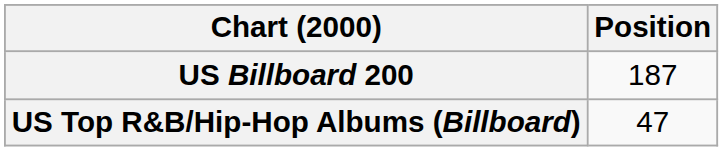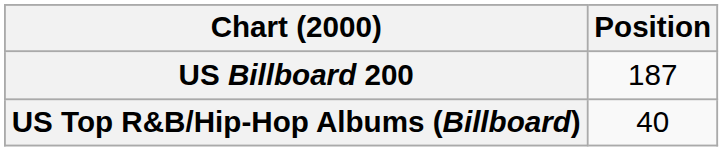US Top R&B/Hip-Hop Albums (Billboard) | Position: 47 -> 40
